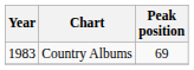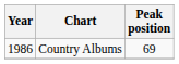Country Albums | Year: 1983 -> 1986
